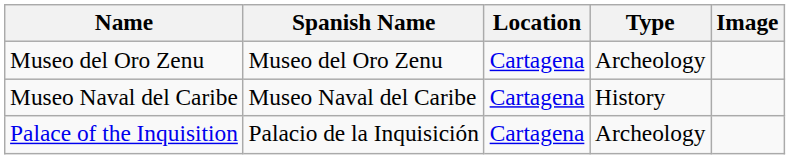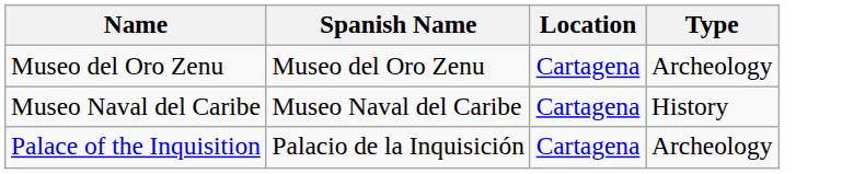- column: Image
